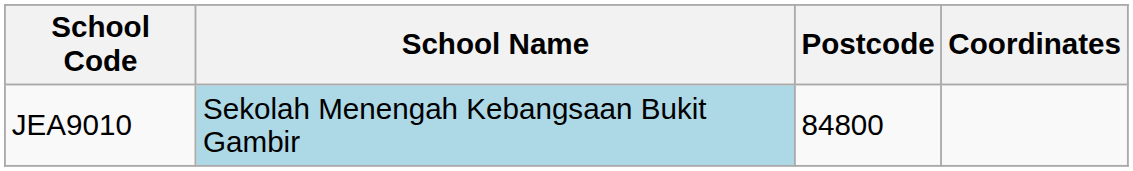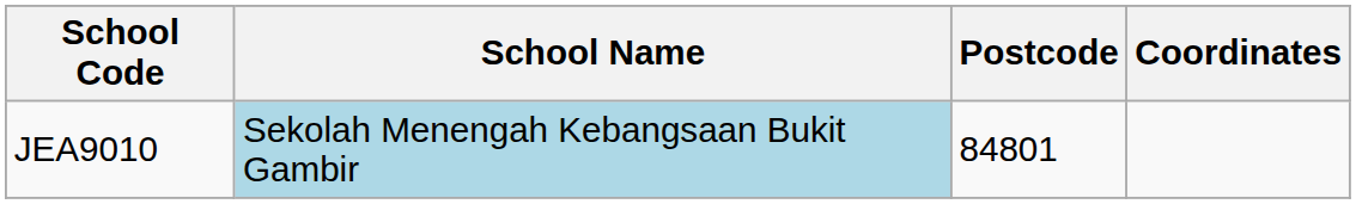JEA9010 | Postcode: 84800 -> 84801
